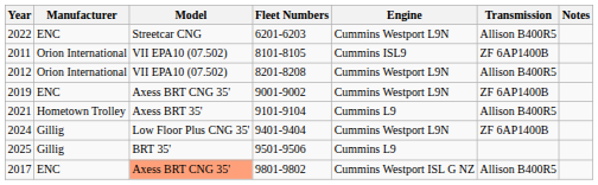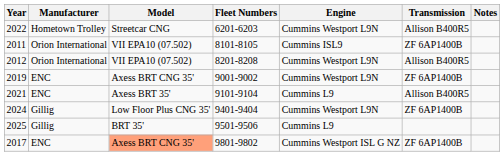2022 | Manufacturer: ENC -> Hometown Trolley
2021 | Manufacturer: Hometown Trolley -> ENC
2017 | Transmission: Allison B400R5 -> ZF 6AP1400B
